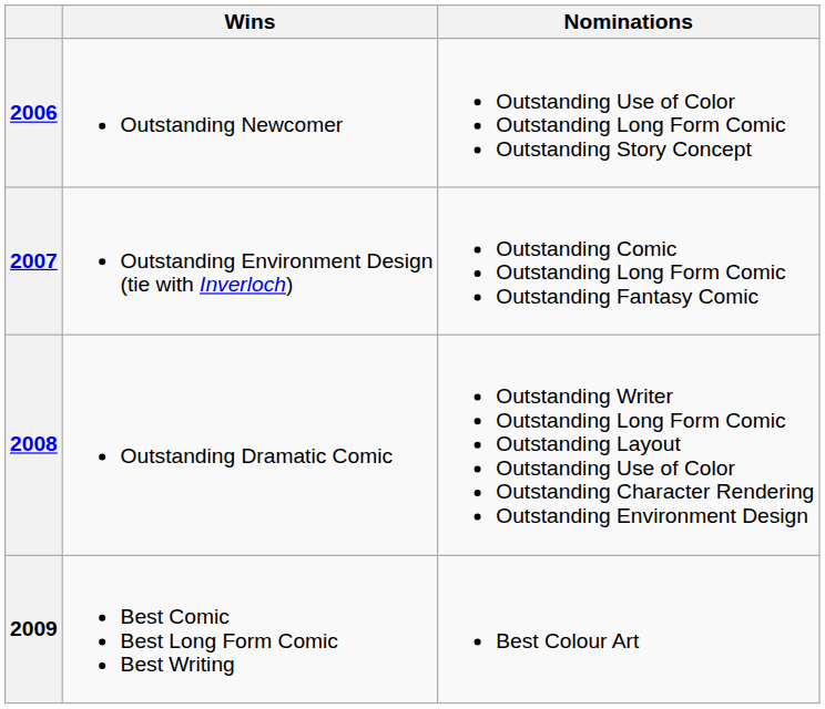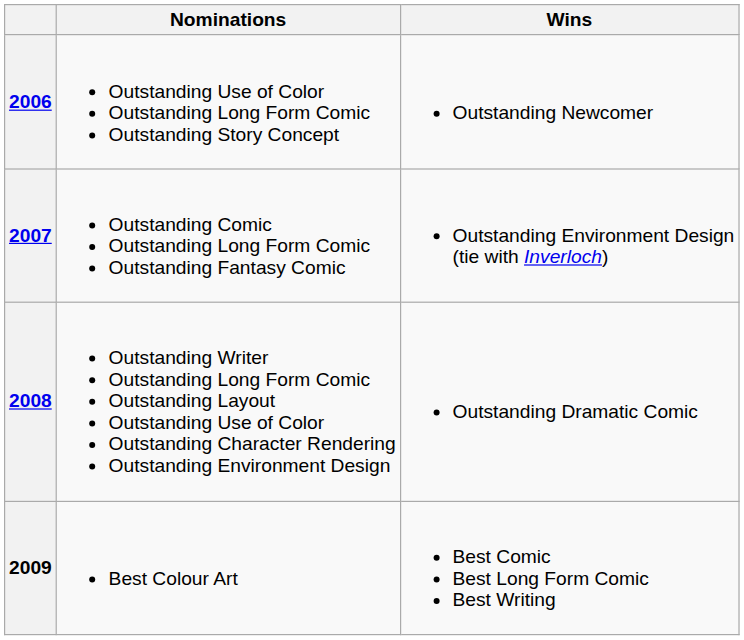columns swapped: Wins <-> Nominations
